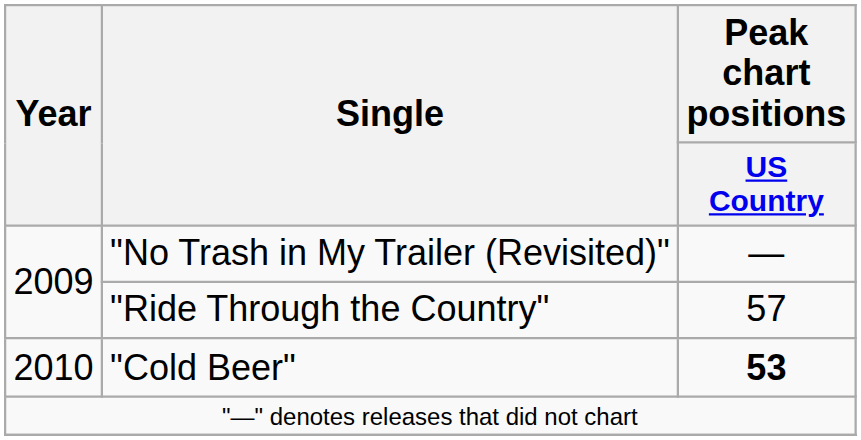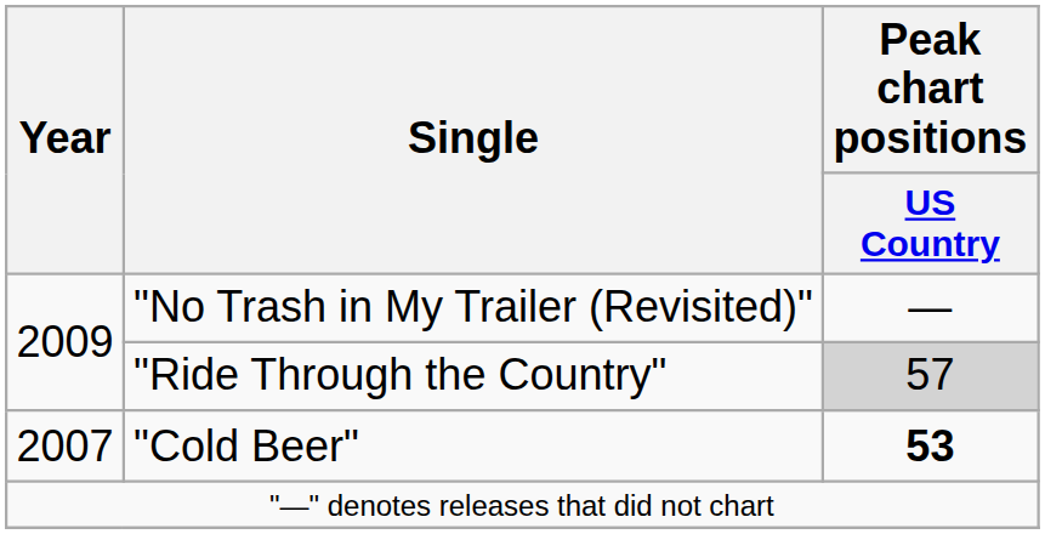"Ride Through the Country" | Peak chart positions / US Country: no background -> lightgrey background
"Cold Beer" | Year: 2010 -> 2007
